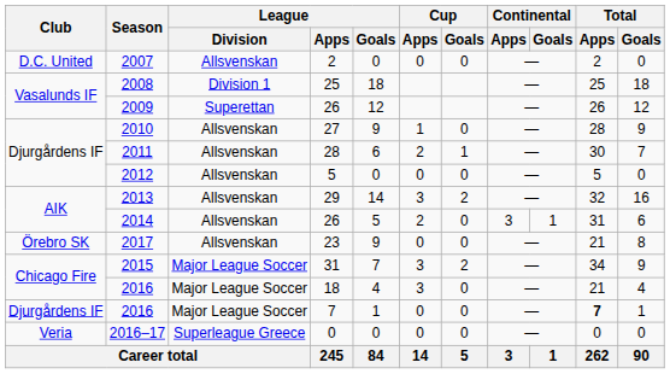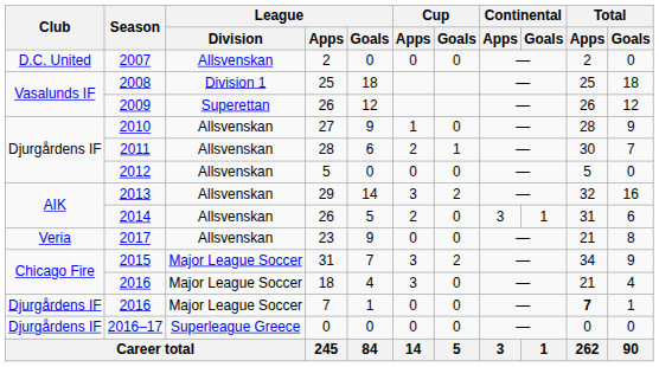2017 | Club: Örebro SK -> Veria
2016–17 | Club: Veria -> Djurgårdens IF
